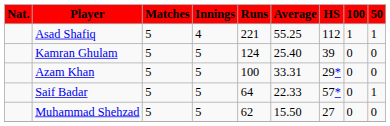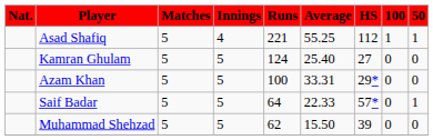Kamran Ghulam | HS: 39 -> 27
Muhammad Shehzad | HS: 27 -> 39
